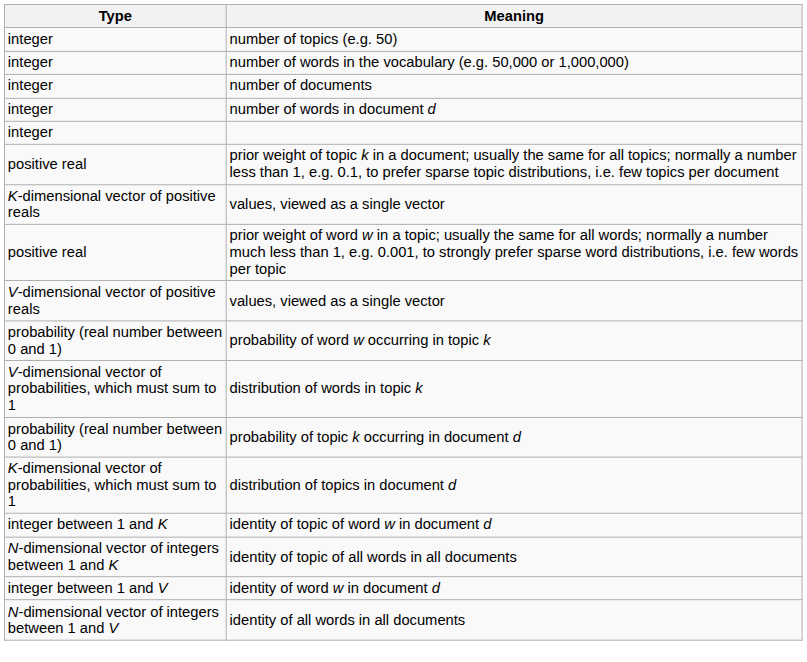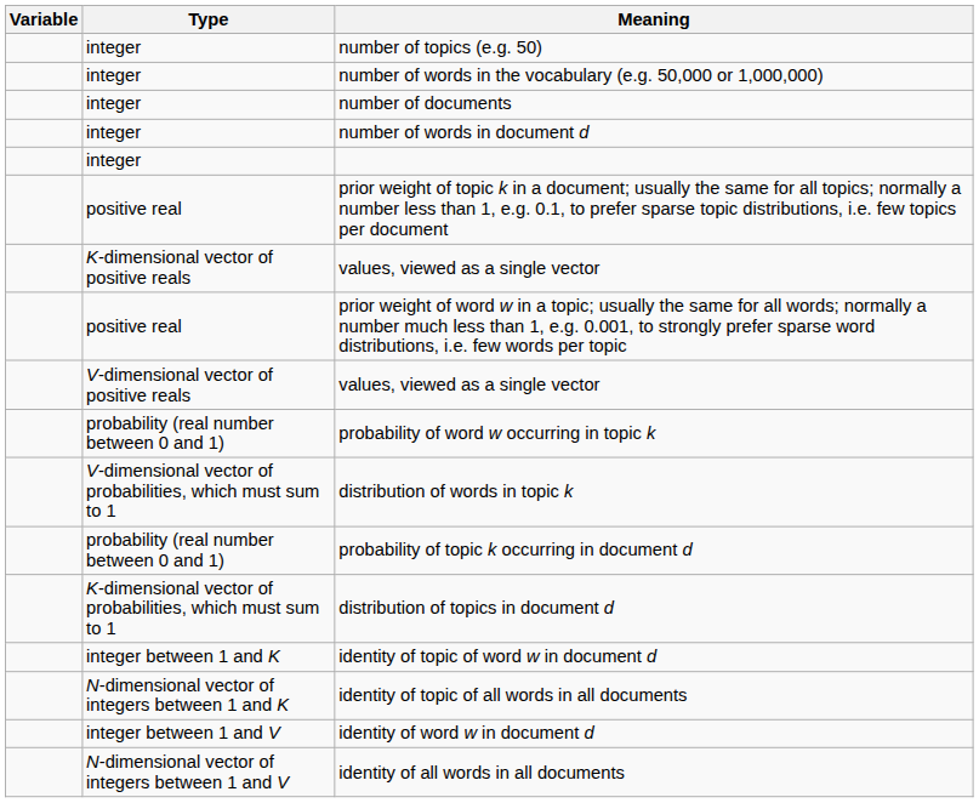+ column: Variable
